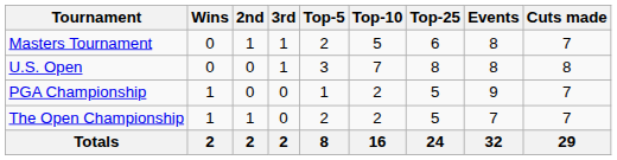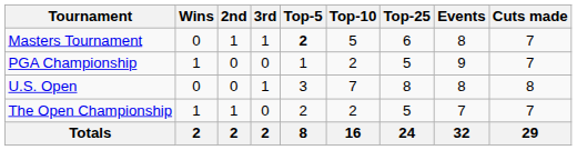Masters Tournament | Top-5: normal -> bold
rows swapped: PGA Championship <-> U.S. Open
